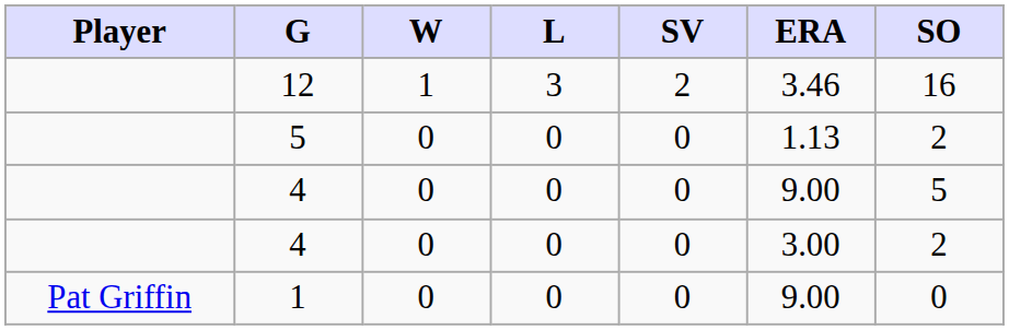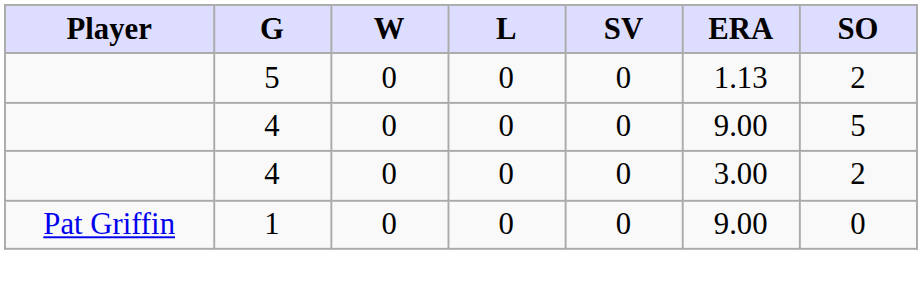- row: 12 | 1 | 3 | 2 | 3.46 | 16
